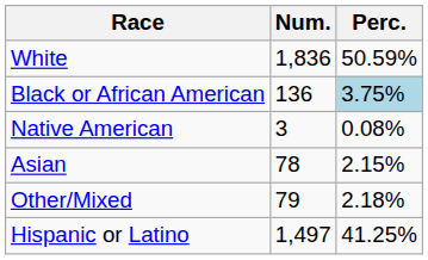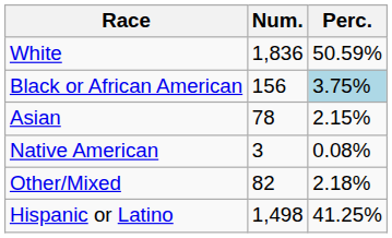Black or African American | Num.: 136 -> 156
rows swapped: Native American <-> Asian
Other/Mixed | Num.: 79 -> 82
Hispanic or Latino | Num.: 1,497 -> 1,498
